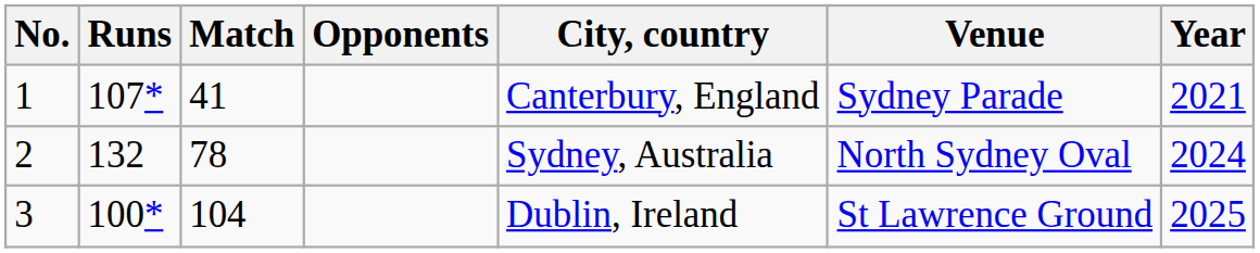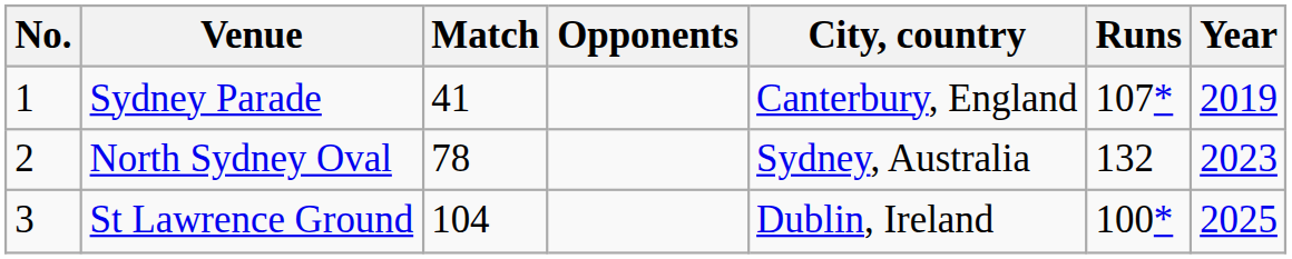columns swapped: Runs <-> Venue
1 | Year: 2021 -> 2019
2 | Year: 2024 -> 2023
